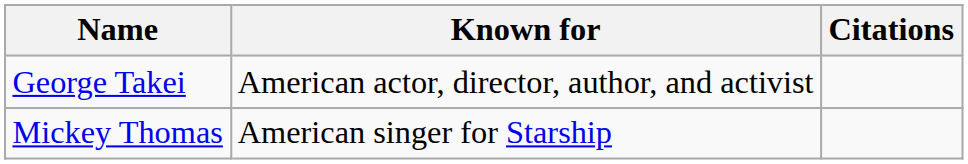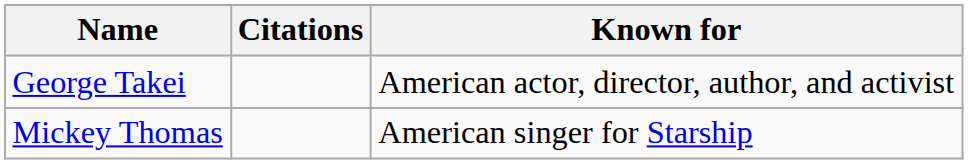columns swapped: Known for <-> Citations
